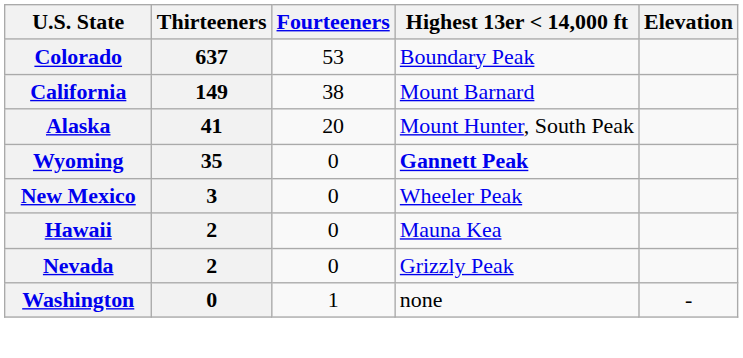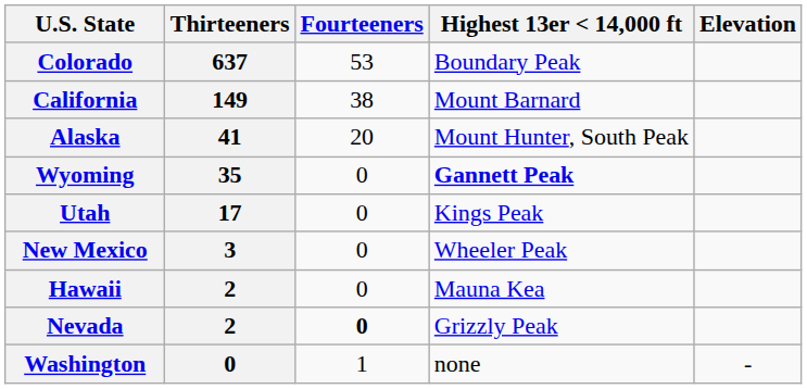+ row: Utah | 17 | 0 | Kings Peak
Nevada | Fourteeners: normal -> bold
